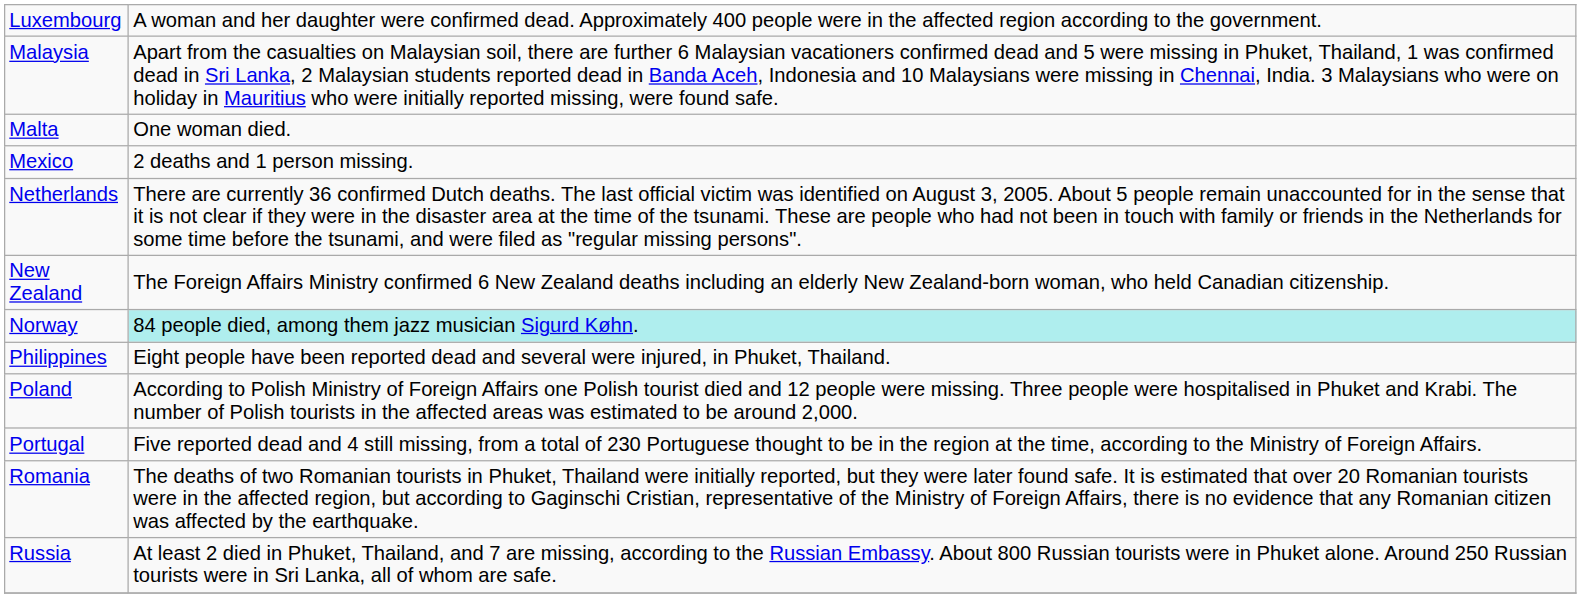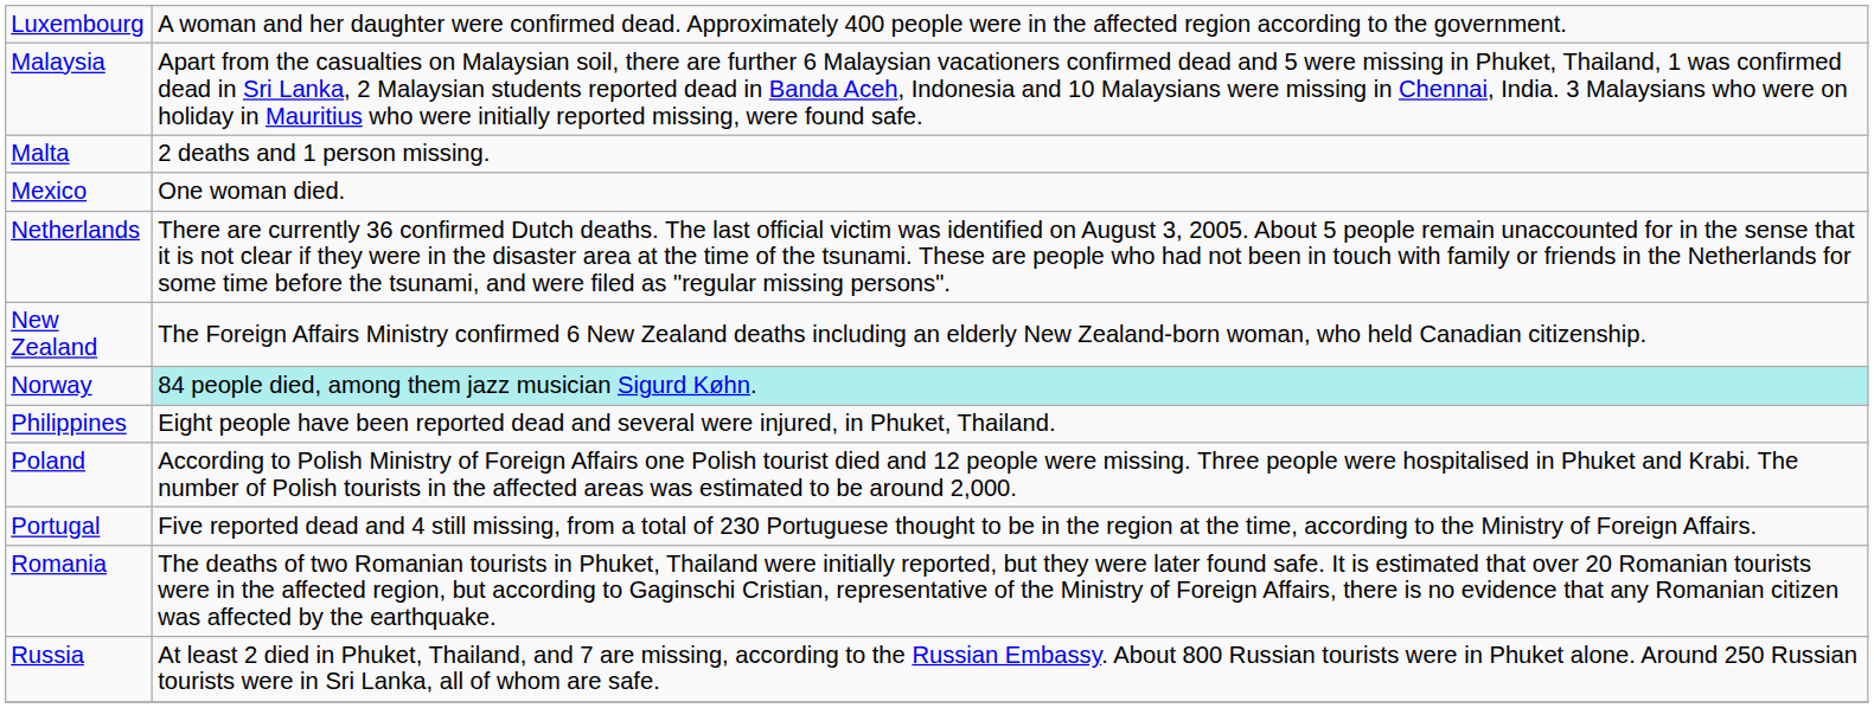Malta | column 2: One woman died. -> 2 deaths and 1 person missing.
Mexico | column 2: 2 deaths and 1 person missing. -> One woman died.
